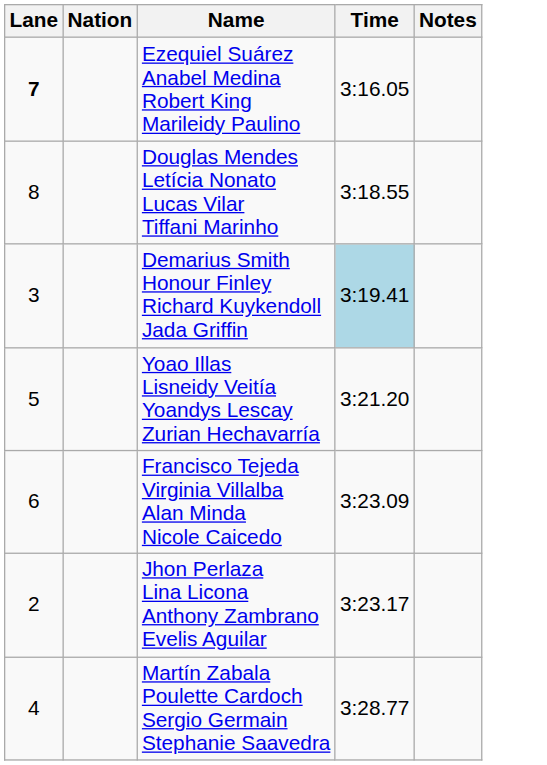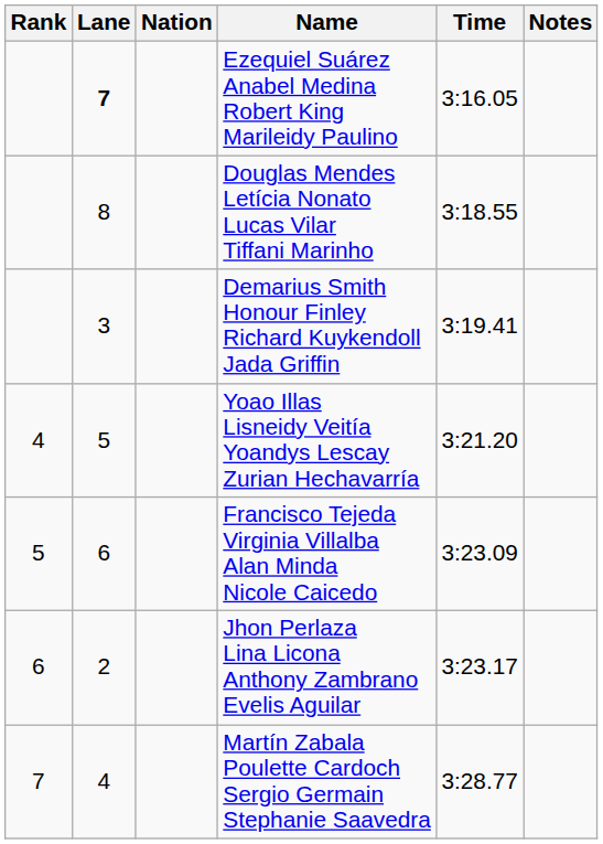+ column: Rank | 4 | 5 | 6 | 7
Demarius Smith Honour Finley Richard Kuykendoll Jada Griffin | Time: lightblue background -> no background
